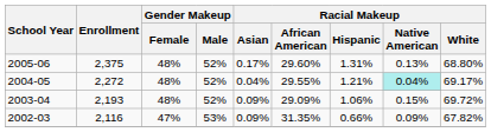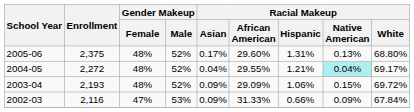2002-03 | Racial Makeup / African American: 31.35% -> 31.33%
2002-03 | Racial Makeup / White: 67.82% -> 67.84%
